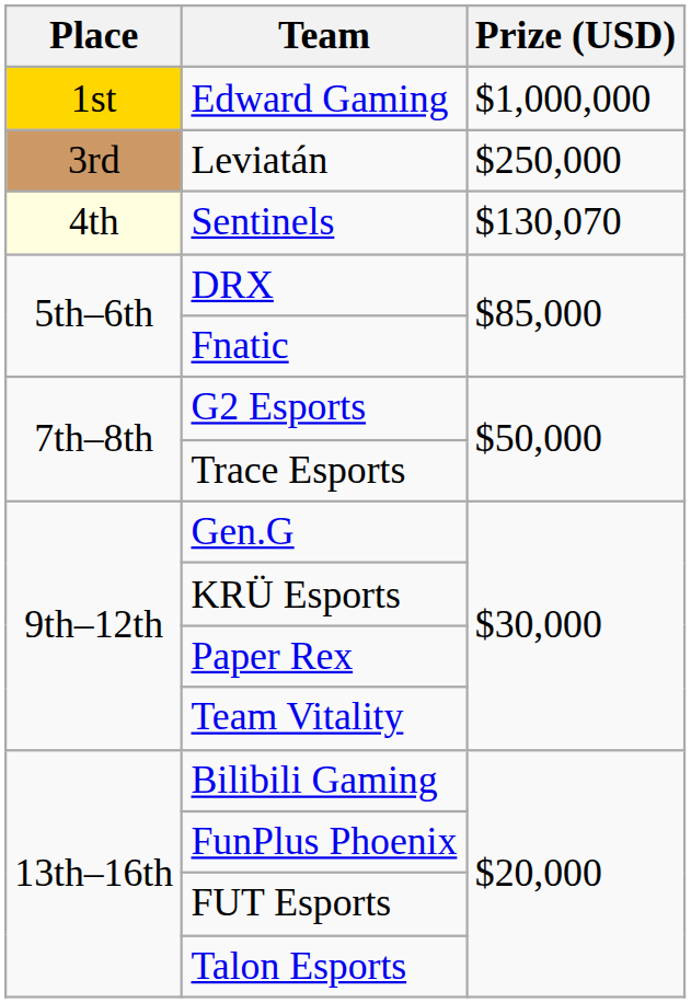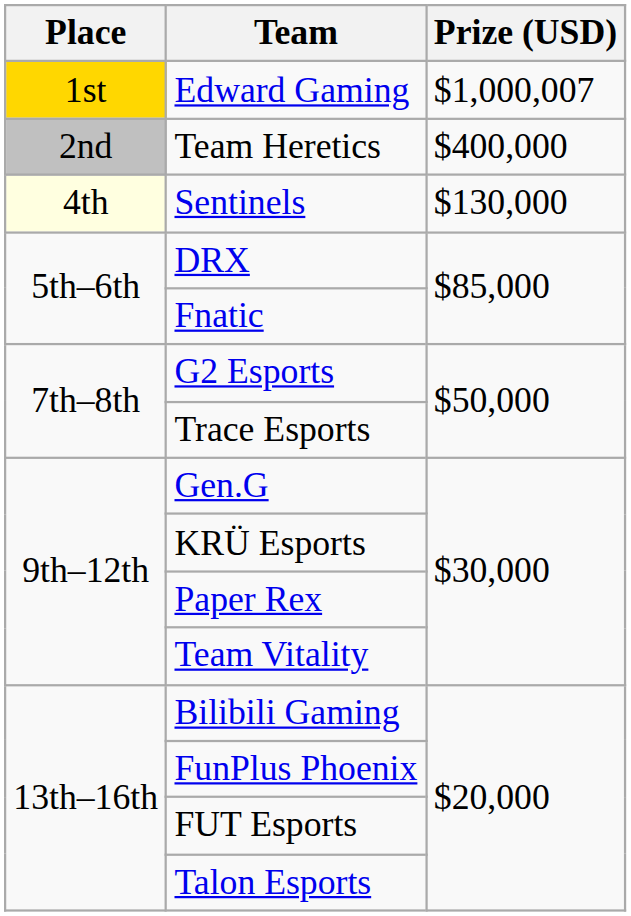Edward Gaming | Prize (USD): $1,000,000 -> $1,000,007
+ row: 2nd | Team Heretics | $400,000
- row: 3rd | Leviatán | $250,000
Sentinels | Prize (USD): $130,070 -> $130,000
